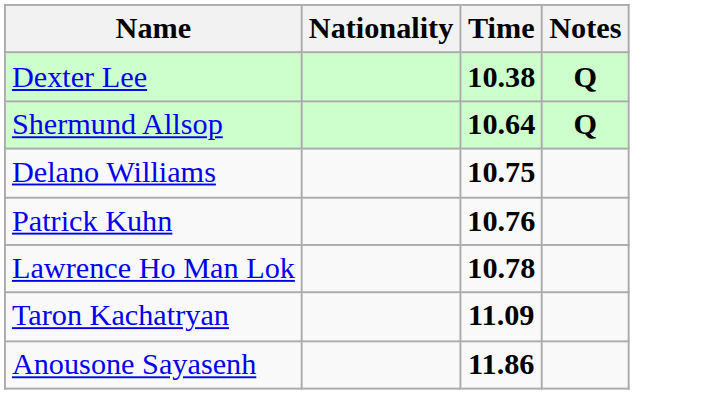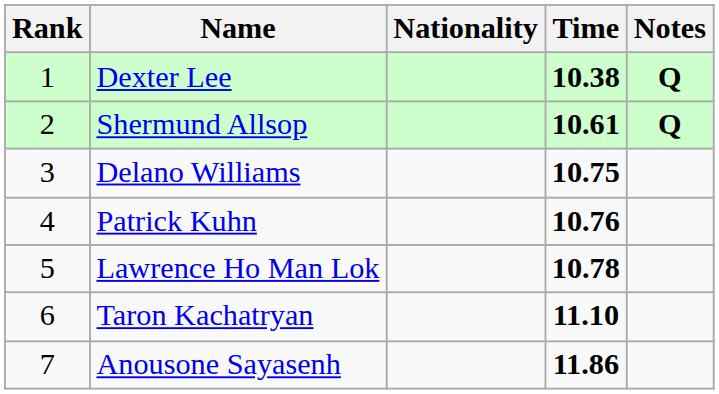+ column: Rank | 1 | 2 | 3 | 4 | 5 | 6 | 7
Shermund Allsop | Time: 10.64 -> 10.61
Taron Kachatryan | Time: 11.09 -> 11.10
